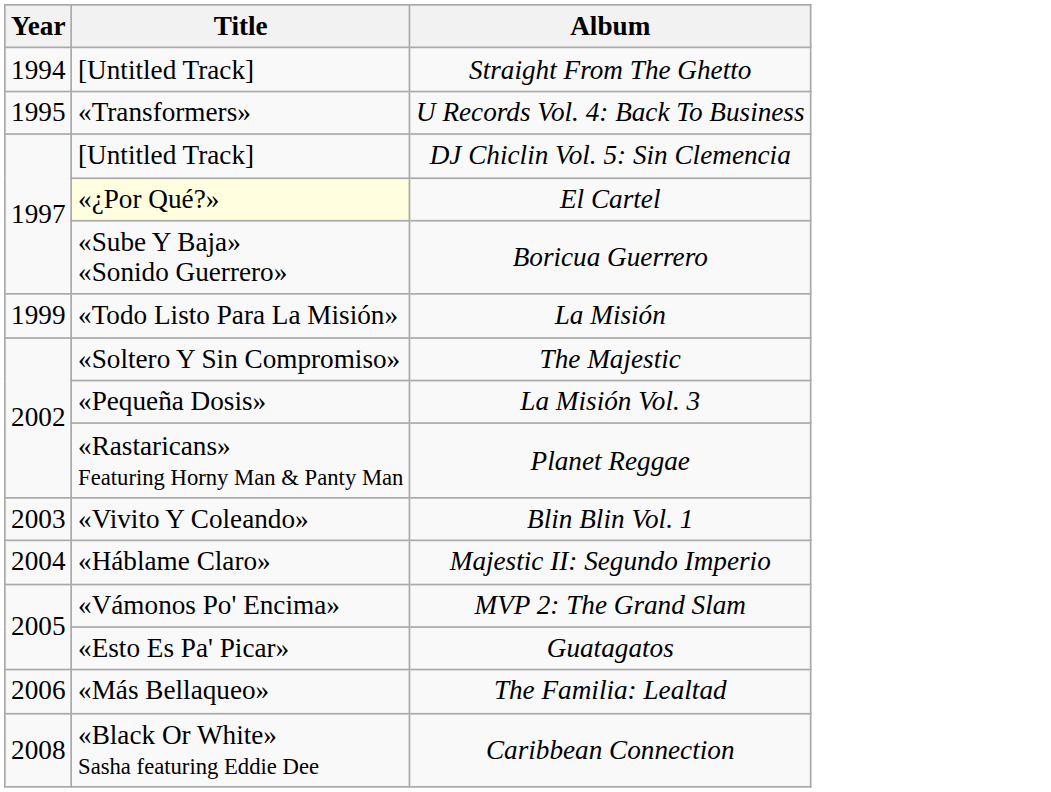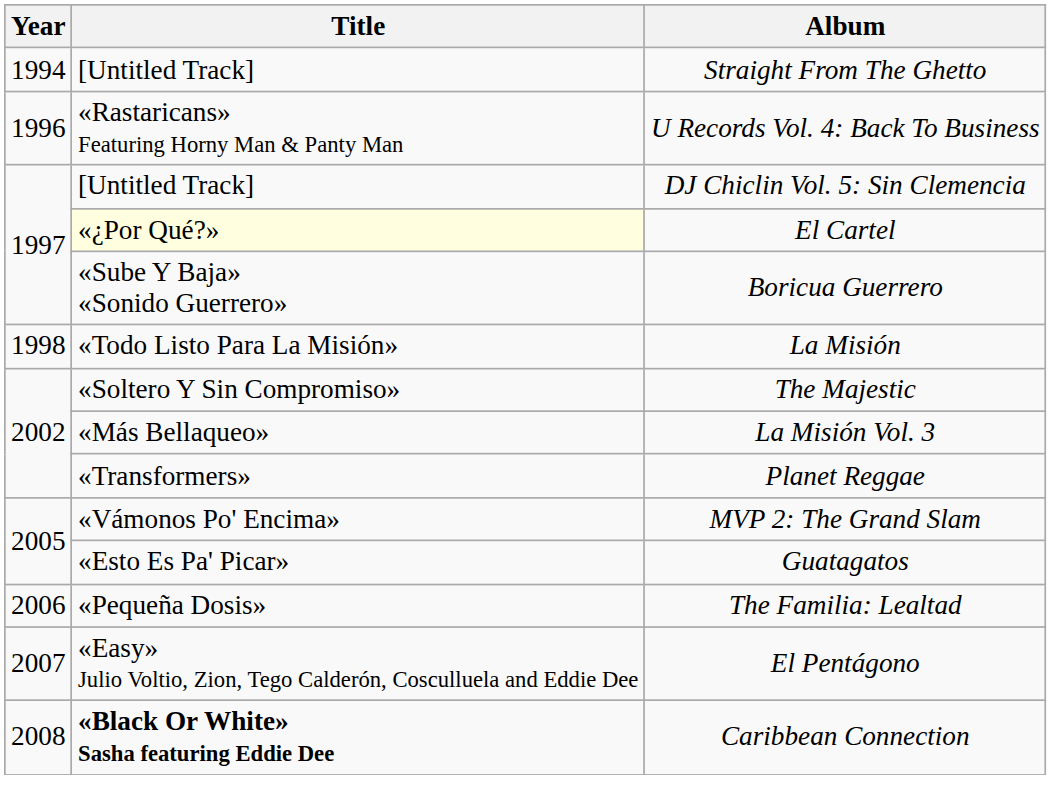U Records Vol. 4: Back To Business | Year: 1995 -> 1996
U Records Vol. 4: Back To Business | Title: «Transformers» -> «Rastaricans» Featuring Horny Man & Panty Man
La Misión | Year: 1999 -> 1998
La Misión Vol. 3 | Title: «Pequeña Dosis» -> «Más Bellaqueo»
Planet Reggae | Title: «Rastaricans» Featuring Horny Man & Panty Man -> «Transformers»
- row: 2003 | «Vivito Y Coleando» | Blin Blin Vol. 1
- row: 2004 | «Háblame Claro» | Majestic II: Segundo Imperio
The Familia: Lealtad | Title: «Más Bellaqueo» -> «Pequeña Dosis»
+ row: 2007 | «Easy» Julio Voltio, Zion, Tego Calderón, Cosculluela and Eddie Dee | El Pentágono
Caribbean Connection | Title: normal -> bold
